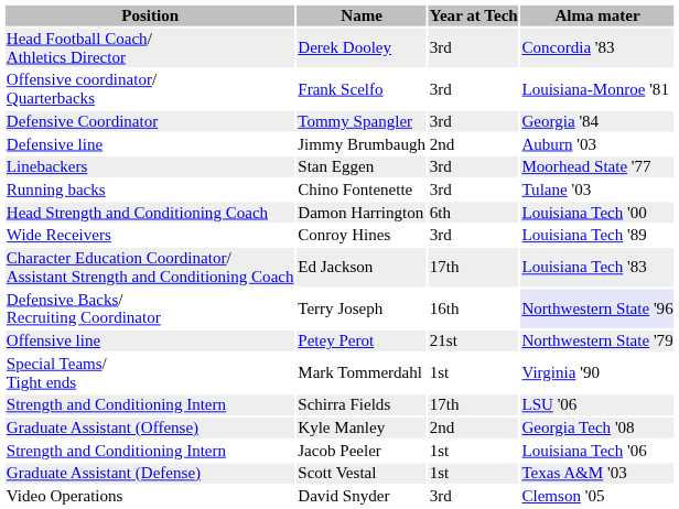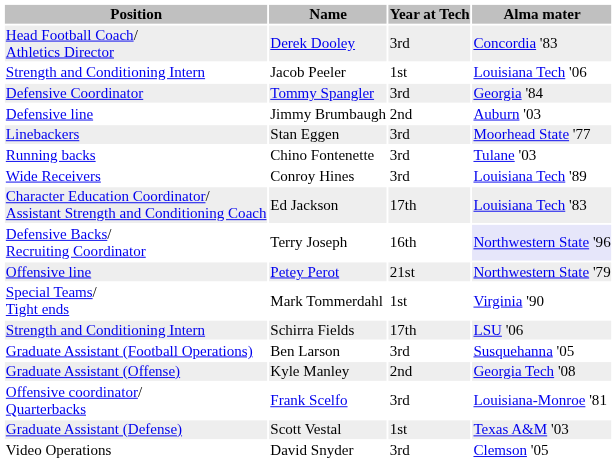rows swapped: Frank Scelfo <-> Jacob Peeler
- row: Head Strength and Conditioning Coach | Damon Harrington | 6th | Louisiana Tech '00
+ row: Graduate Assistant (Football Operations) | Ben Larson | 3rd | Susquehanna '05
